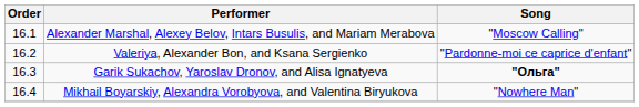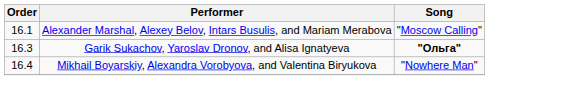- row: 16.2 | Valeriya, Alexander Bon, and Ksana Sergienko | "Pardonne-moi ce caprice d'enfant"
